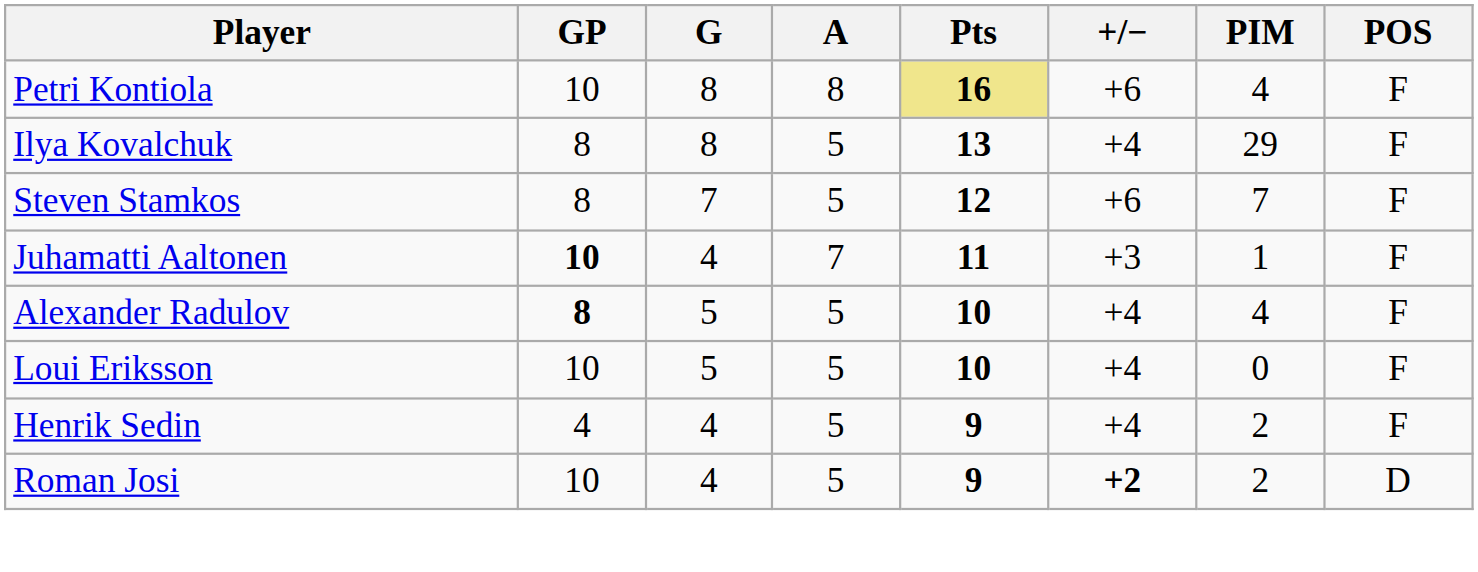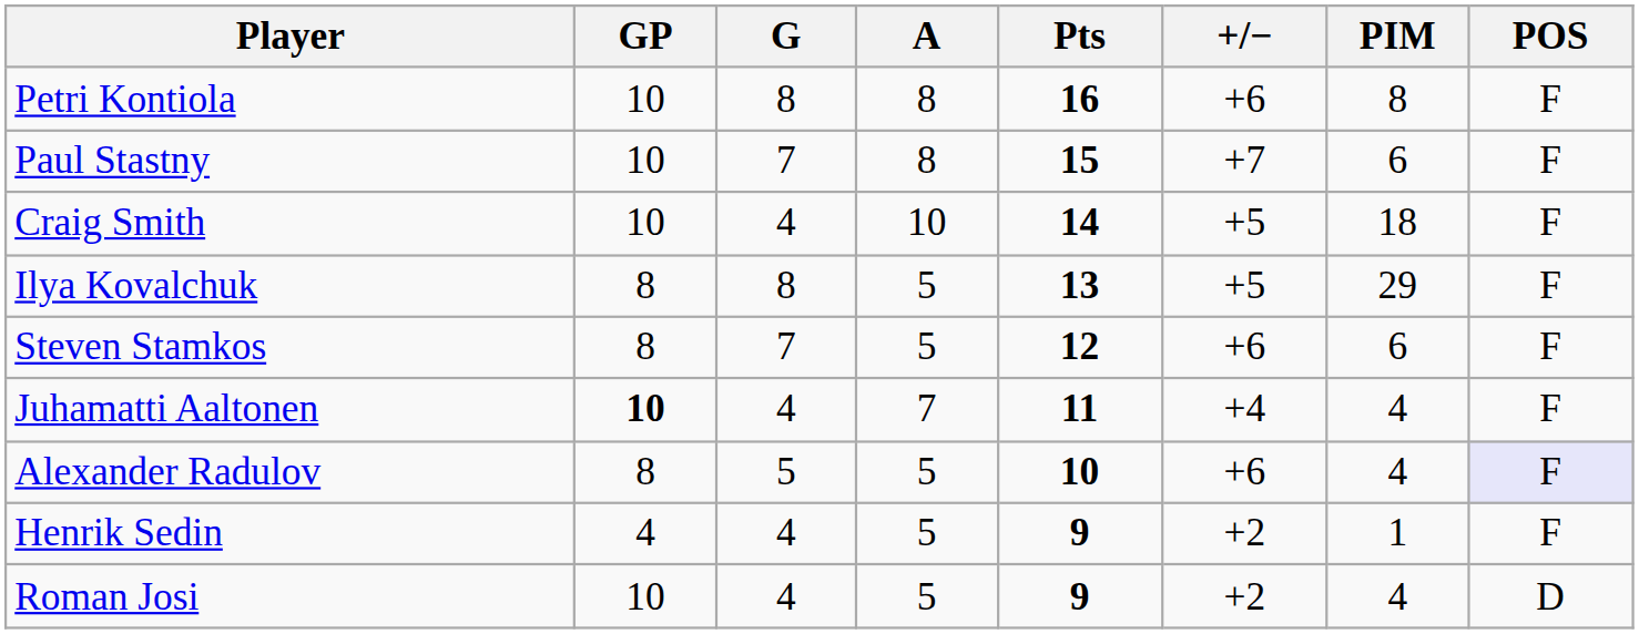Petri Kontiola | Pts: khaki background -> no background
Petri Kontiola | PIM: 4 -> 8
+ row: Paul Stastny | 10 | 7 | 8 | 15 | +7 | 6 | F
+ row: Craig Smith | 10 | 4 | 10 | 14 | +5 | 18 | F
Ilya Kovalchuk | +/−: +4 -> +5
Steven Stamkos | PIM: 7 -> 6
Juhamatti Aaltonen | +/−: +3 -> +4
Juhamatti Aaltonen | PIM: 1 -> 4
Alexander Radulov | GP: bold -> normal
Alexander Radulov | +/−: +4 -> +6
Alexander Radulov | POS: no background -> lavender background
- row: Loui Eriksson | 10 | 5 | 5 | 10 | +4 | 0 | F
Henrik Sedin | +/−: +4 -> +2
Henrik Sedin | PIM: 2 -> 1
Roman Josi | +/−: bold -> normal
Roman Josi | PIM: 2 -> 4
